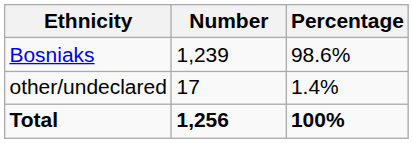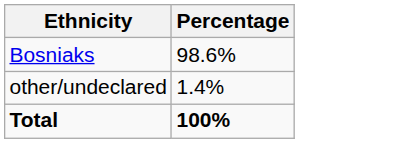- column: Number | 1,239 | 17 | 1,256
